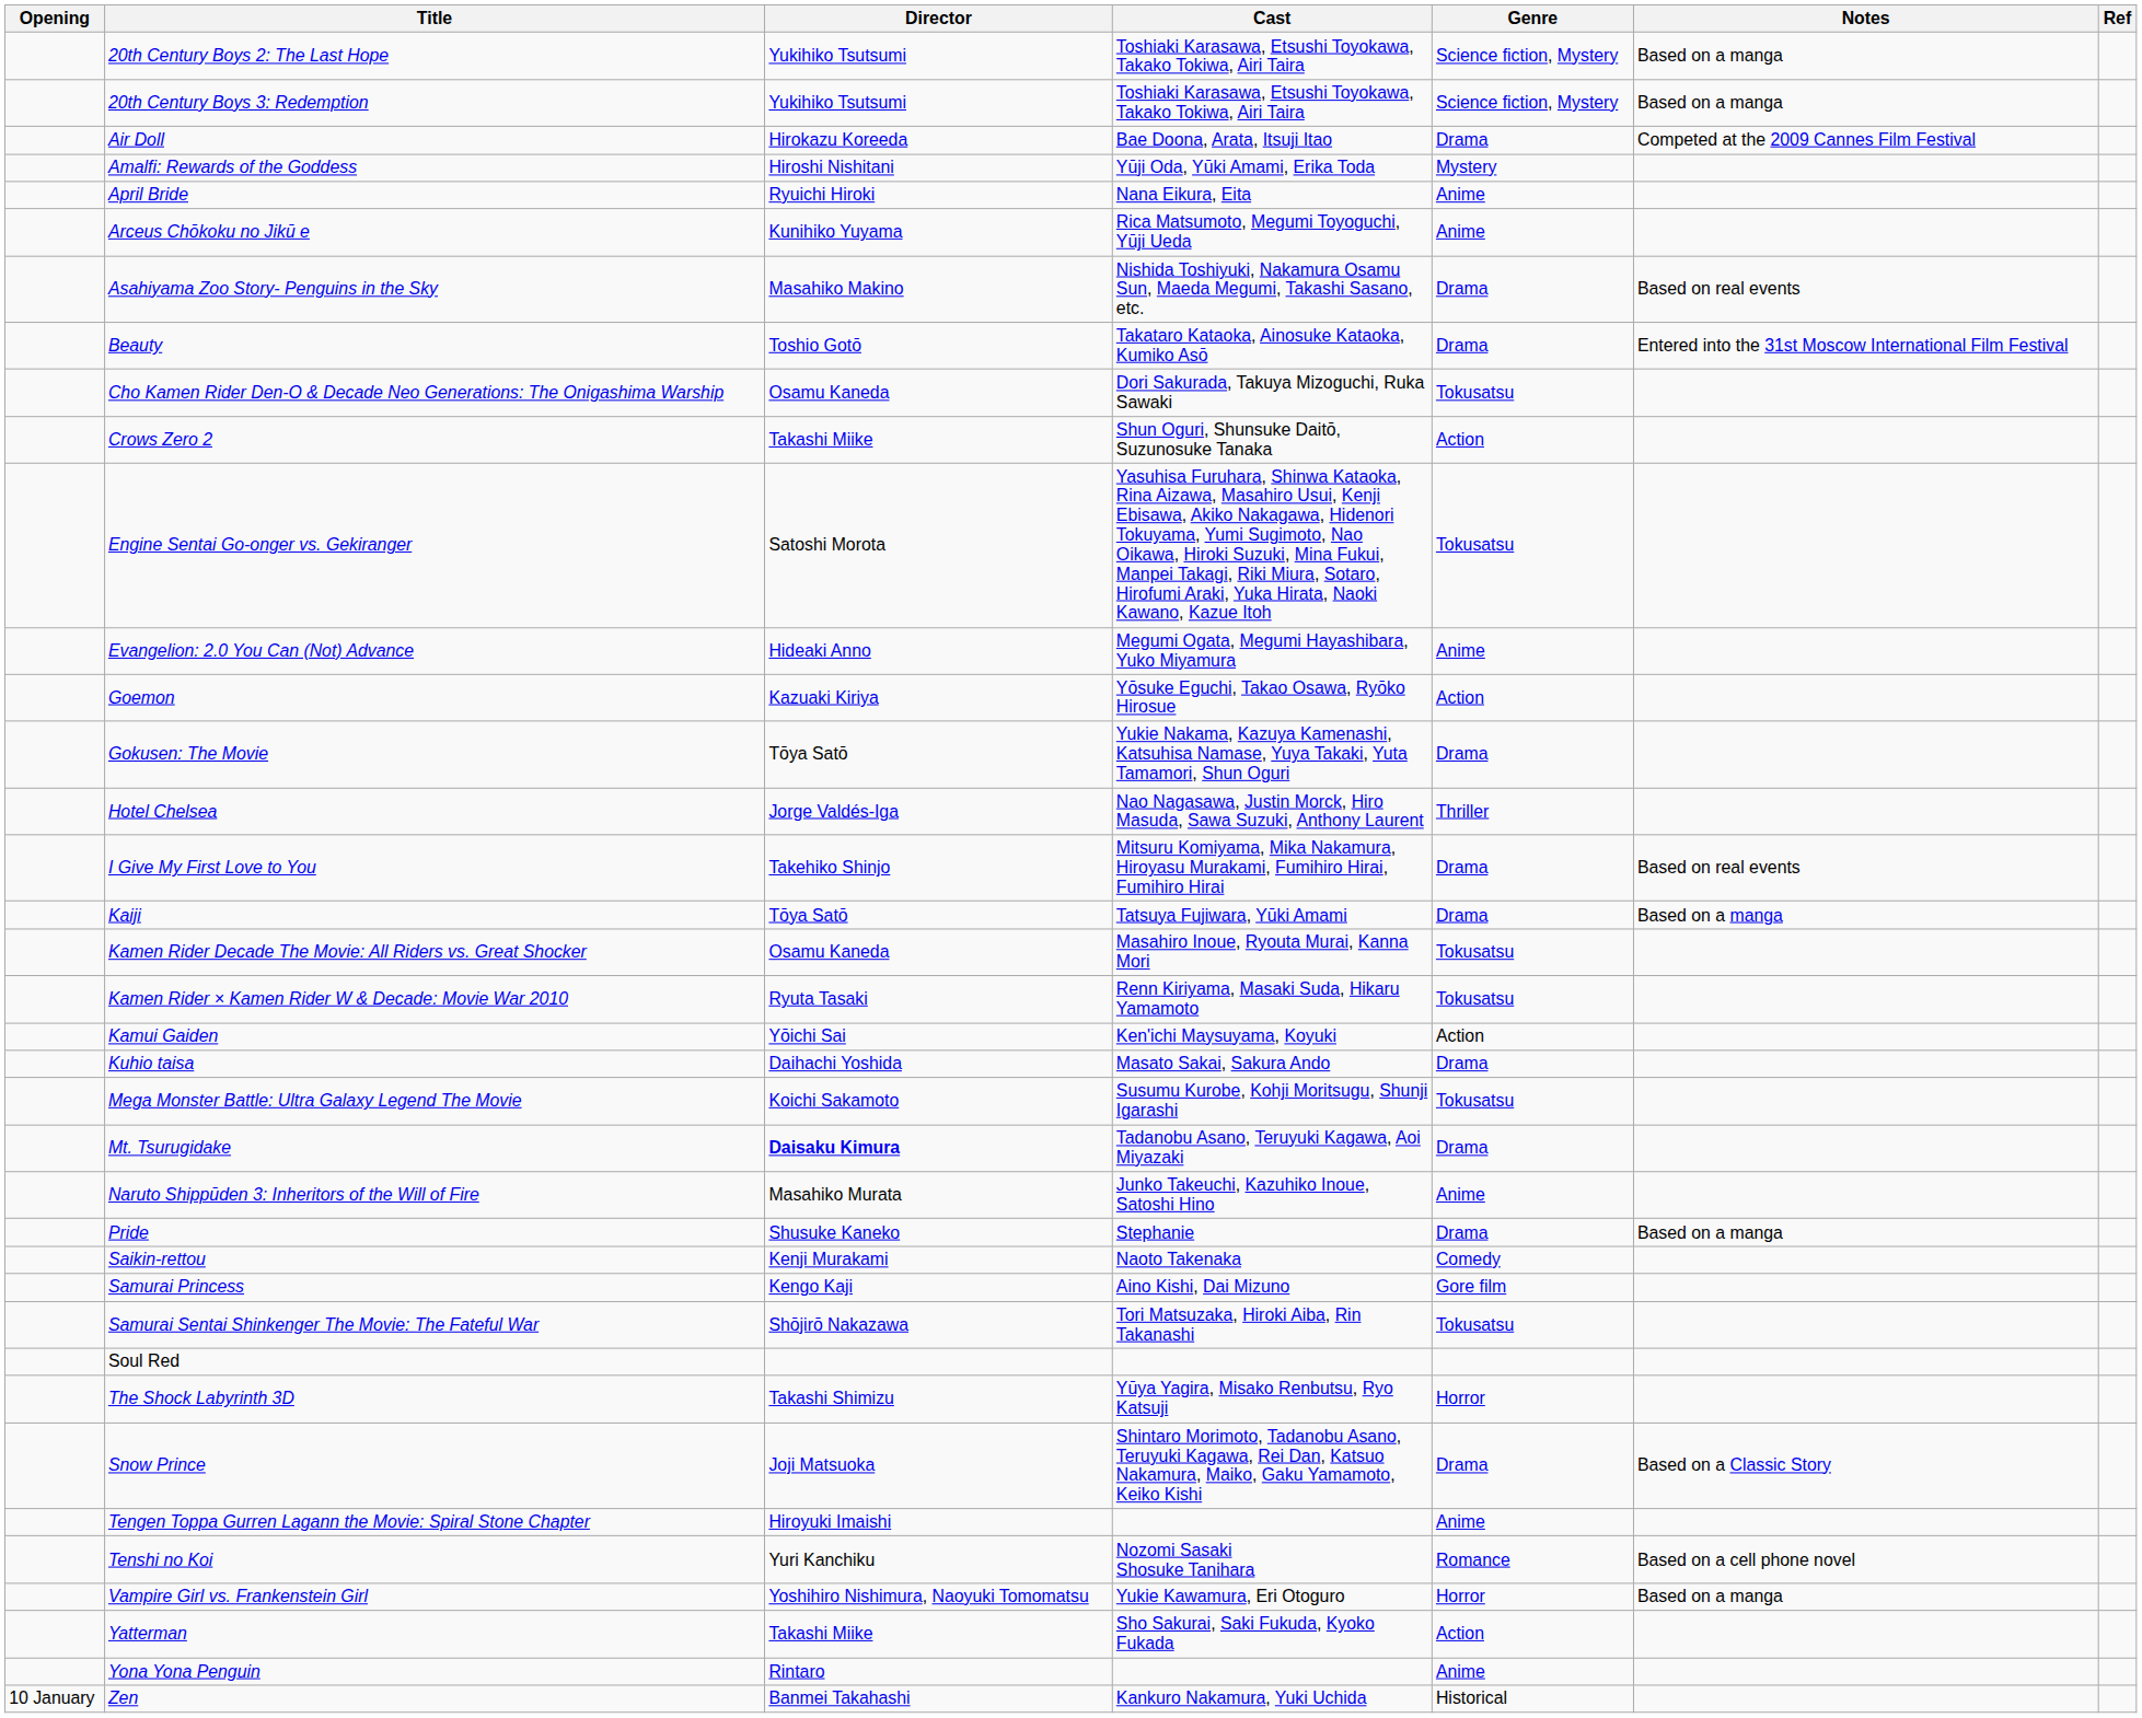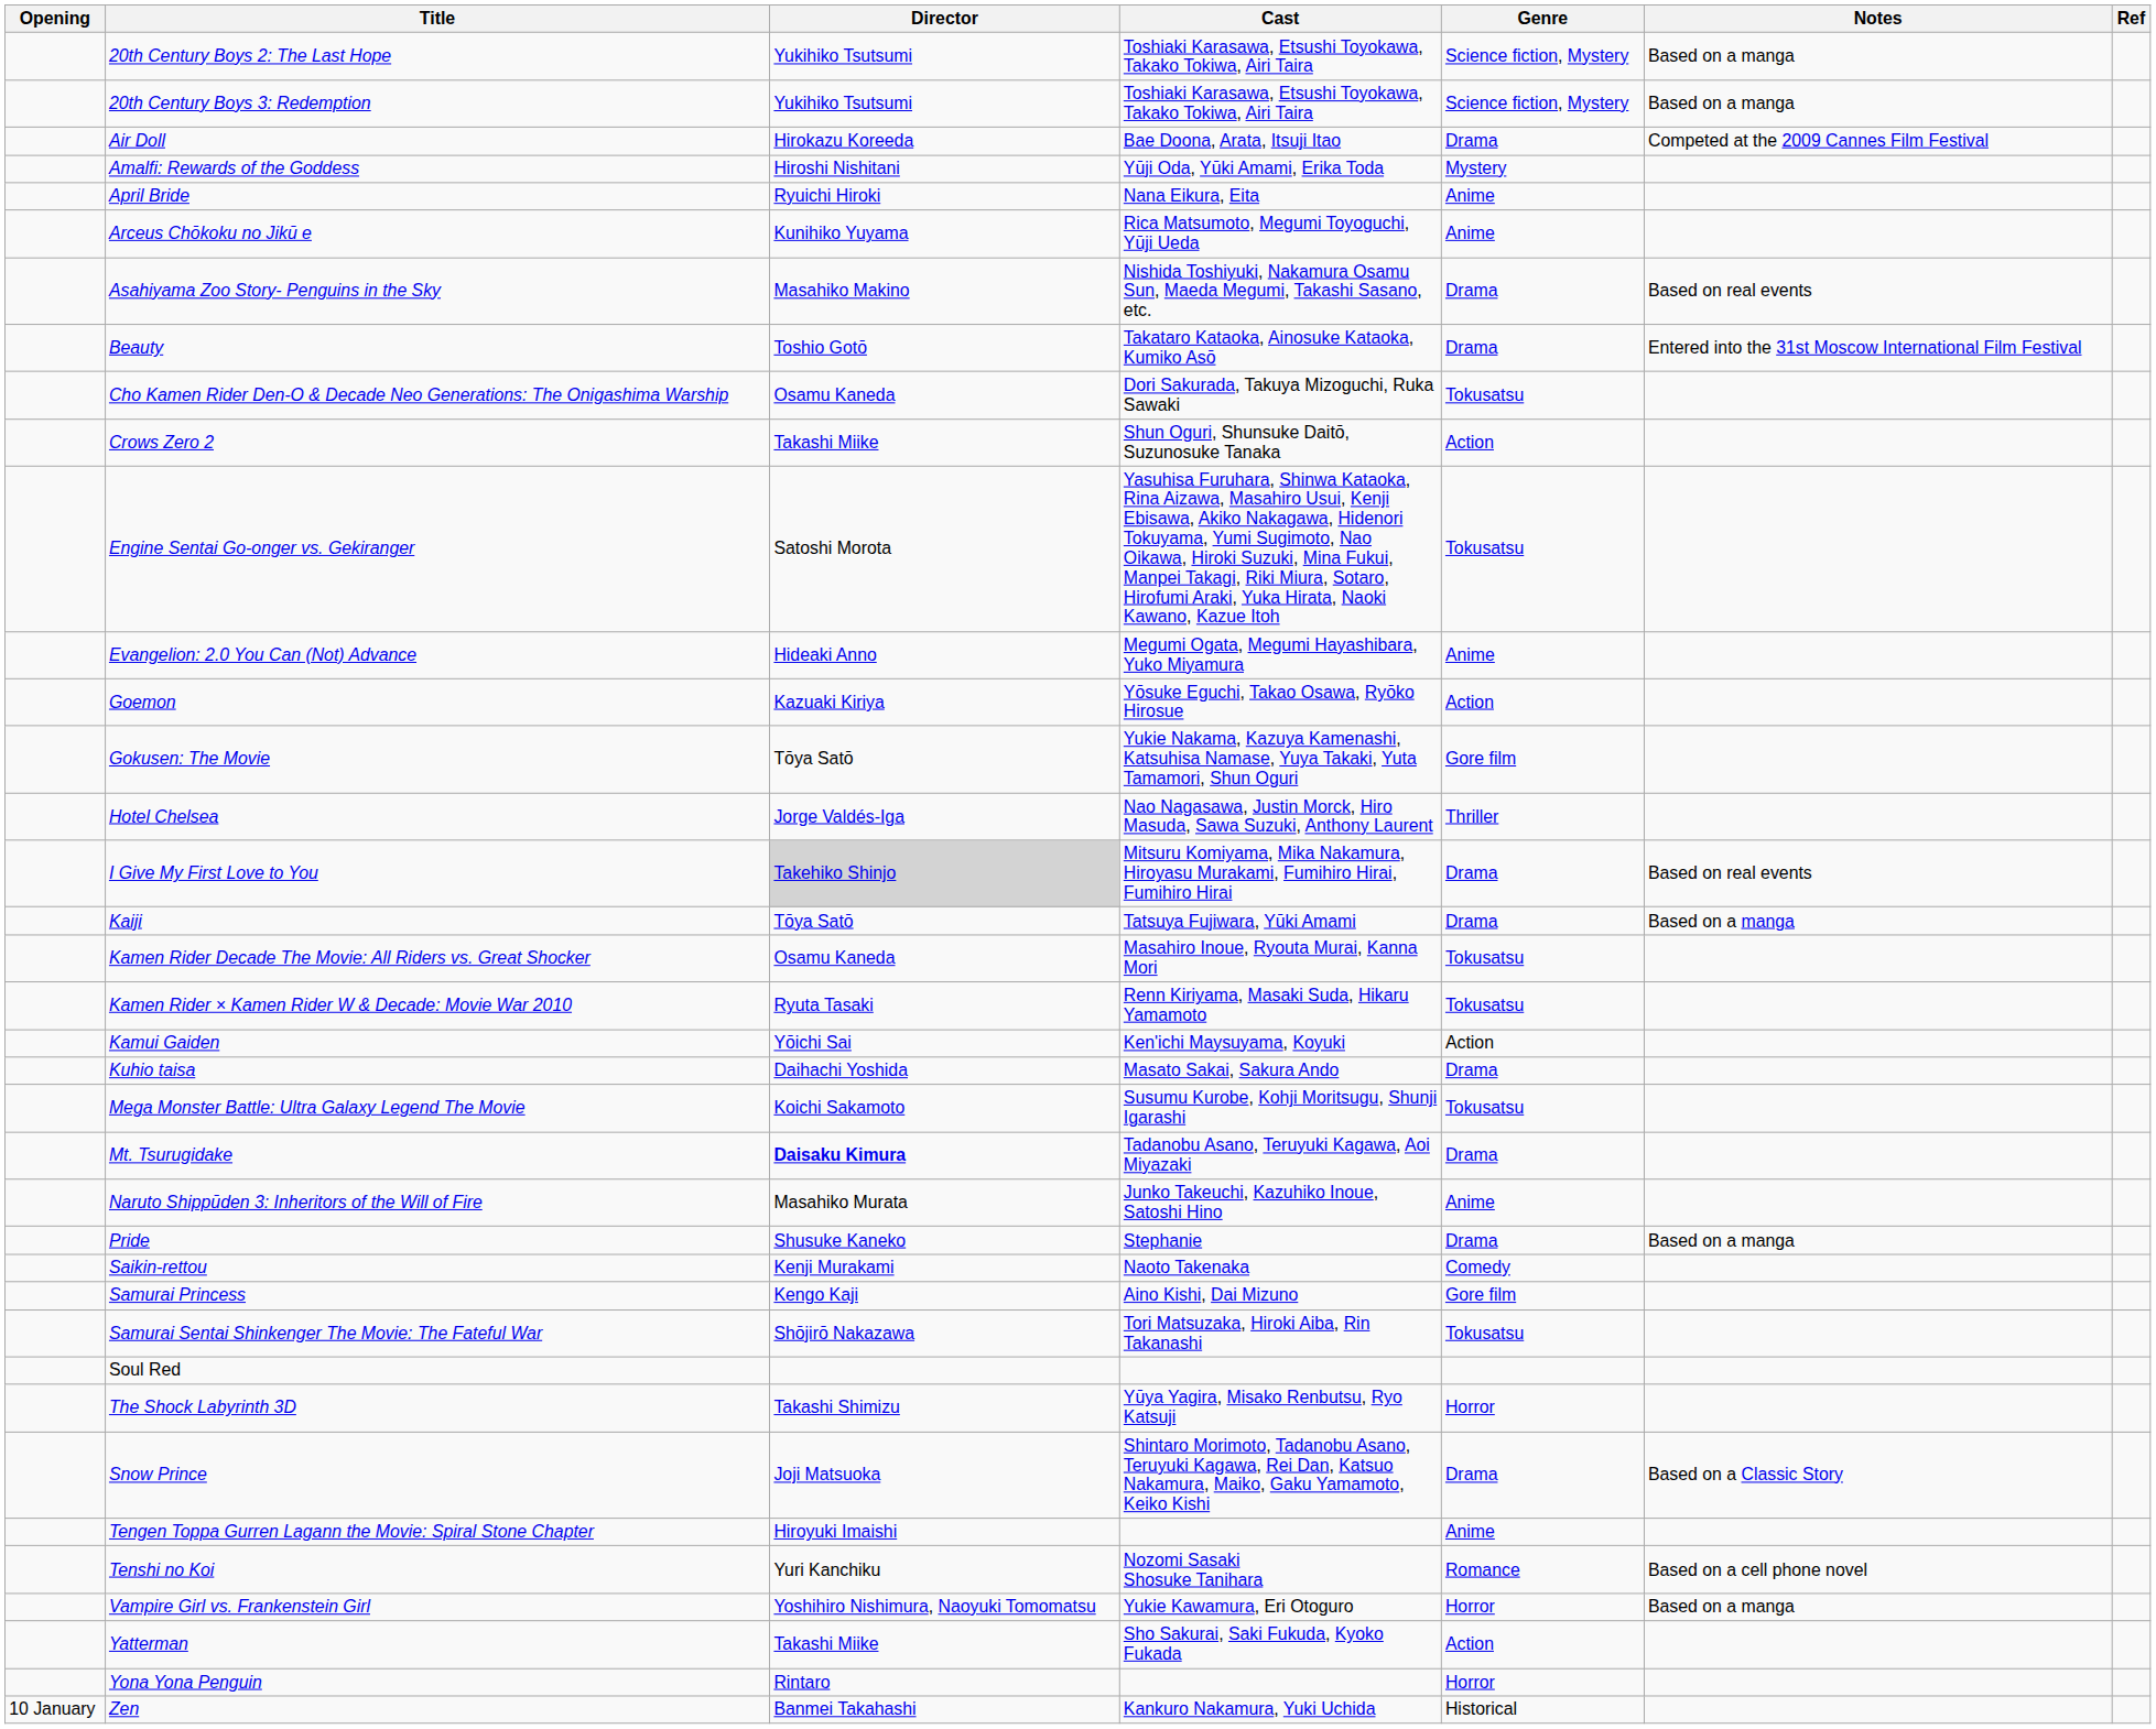Gokusen: The Movie | Genre: Drama -> Gore film
I Give My First Love to You | Director: no background -> lightgrey background
Yona Yona Penguin | Genre: Anime -> Horror
